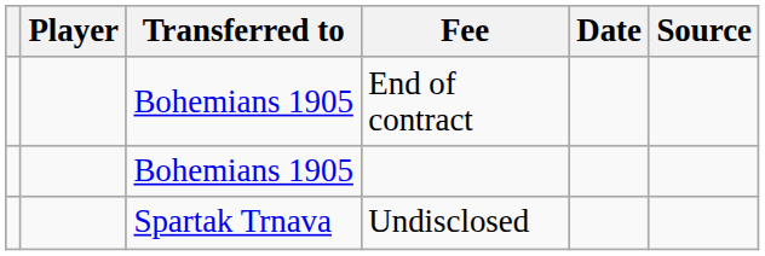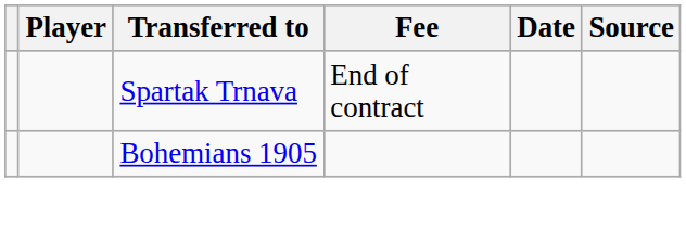End of contract | Transferred to: Bohemians 1905 -> Spartak Trnava
- row: Spartak Trnava | Undisclosed
